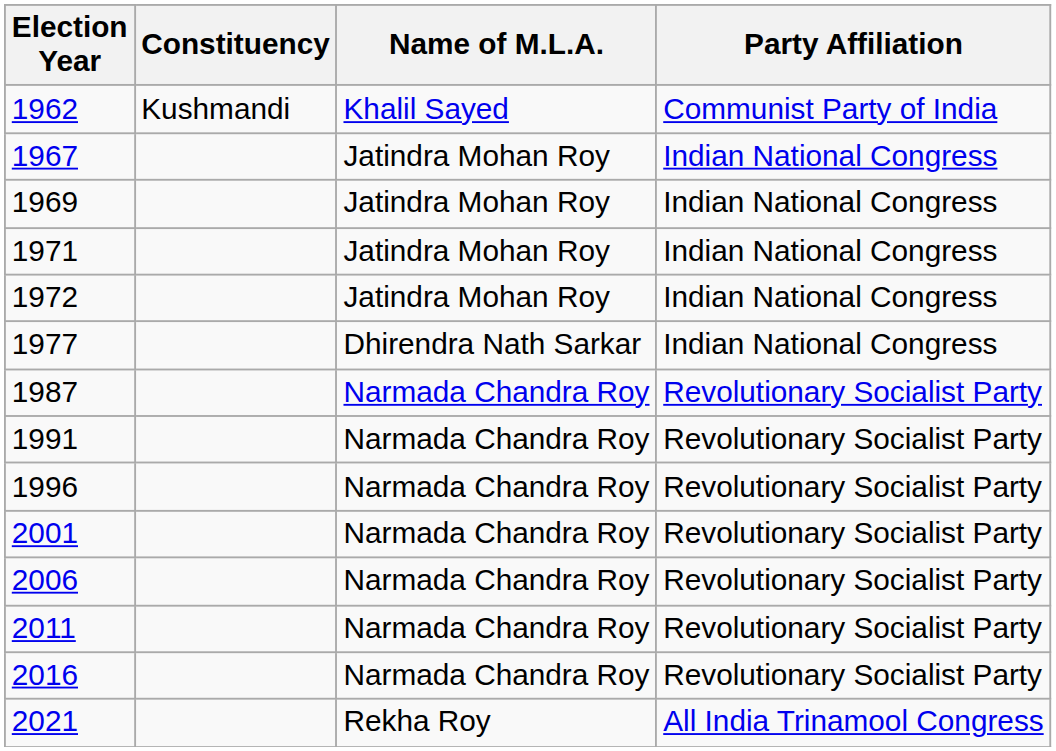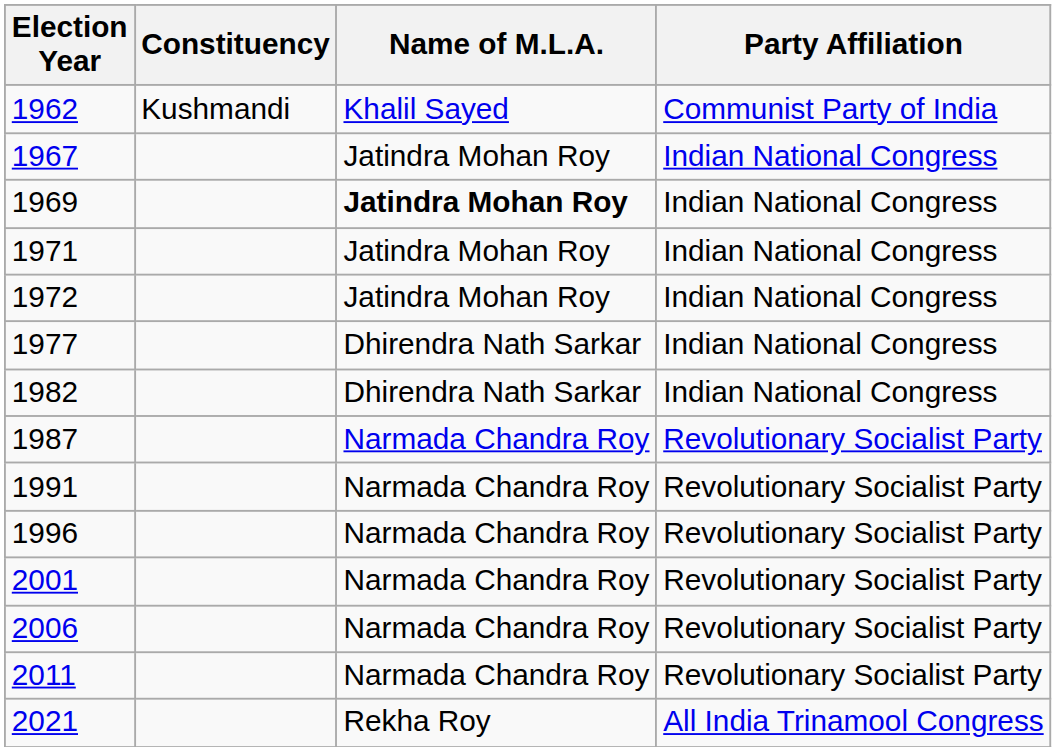1969 | Name of M.L.A.: normal -> bold
+ row: 1982 | Dhirendra Nath Sarkar | Indian National Congress
- row: 2016 | Narmada Chandra Roy | Revolutionary Socialist Party
